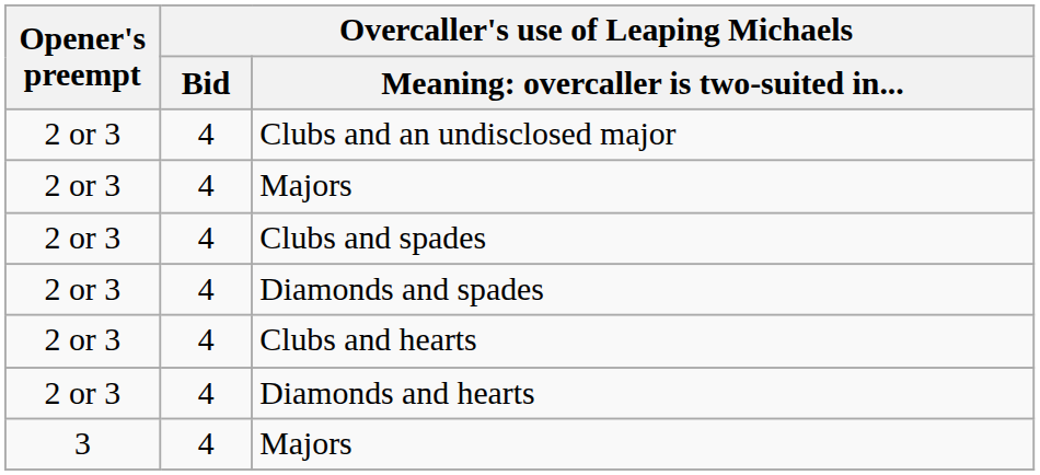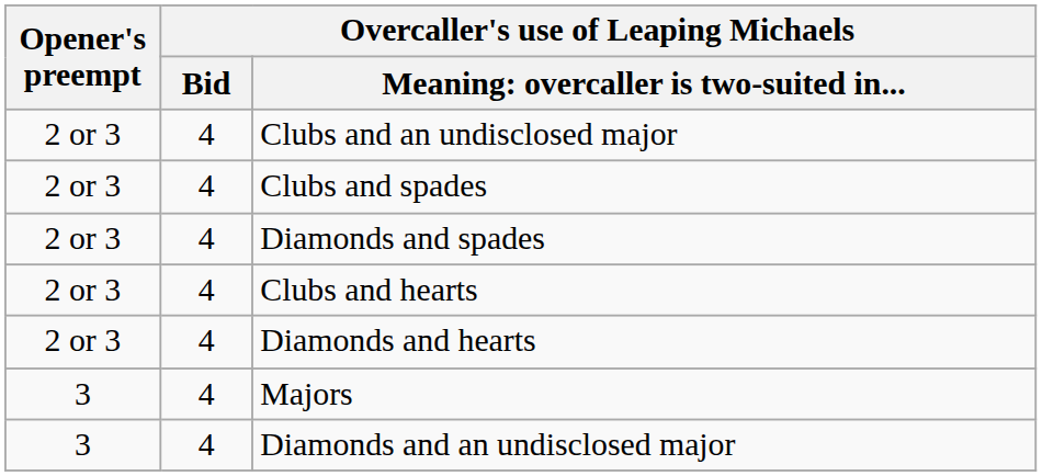- row: 2 or 3 | 4 | Majors
+ row: 3 | 4 | Diamonds and an undisclosed major
